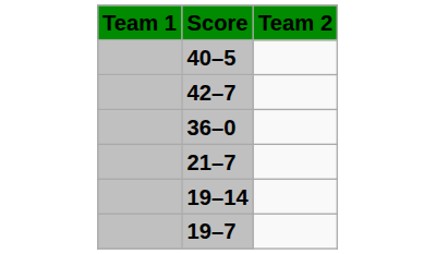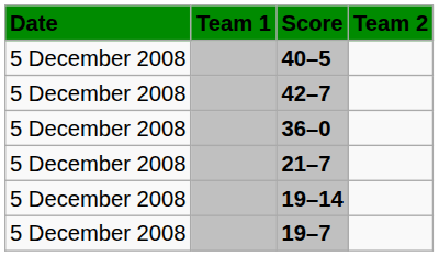+ column: Date | 5 December 2008 | 5 December 2008 | 5 December 2008 | 5 December 2008 | 5 December 2008 | 5 December 2008
